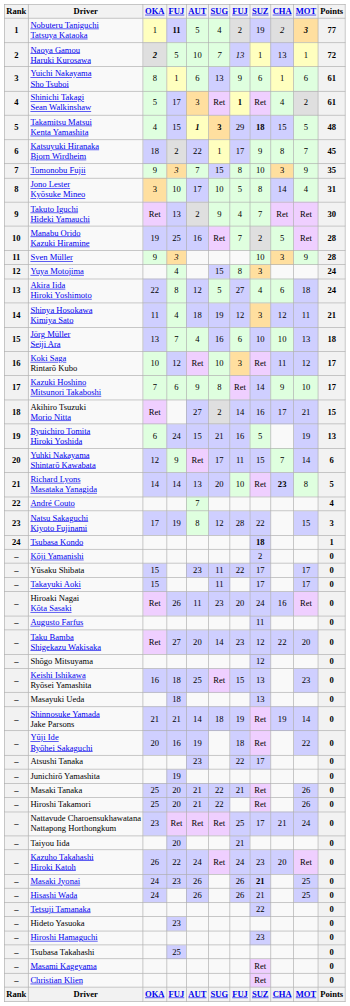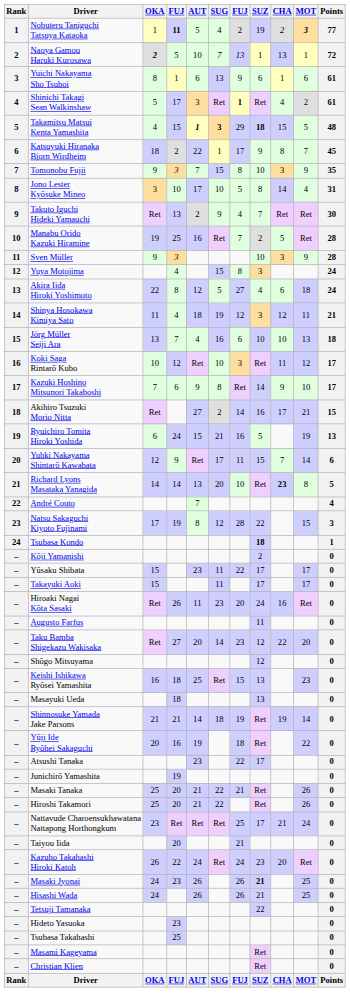- row: – | Hiroshi Hamaguchi | 23 | 0
